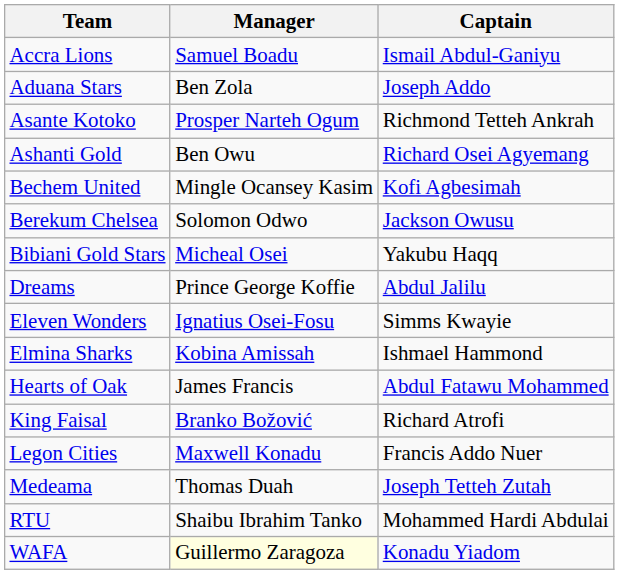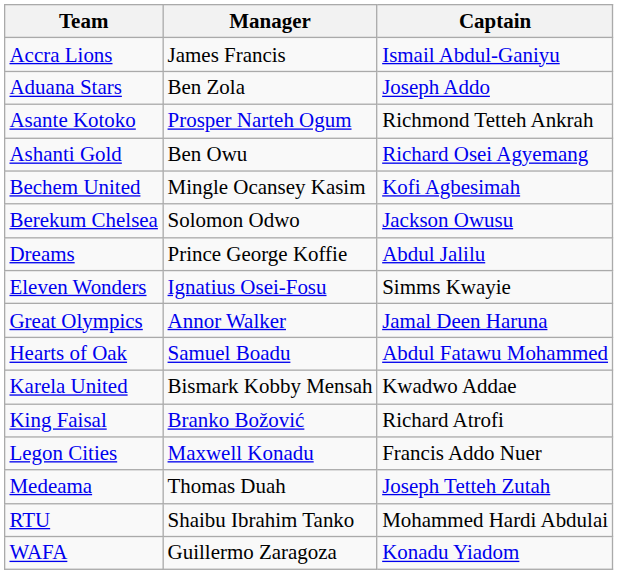Accra Lions | Manager: Samuel Boadu -> James Francis
- row: Bibiani Gold Stars | Micheal Osei | Yakubu Haqq
- row: Elmina Sharks | Kobina Amissah | Ishmael Hammond
+ row: Great Olympics | Annor Walker | Jamal Deen Haruna
Hearts of Oak | Manager: James Francis -> Samuel Boadu
+ row: Karela United | Bismark Kobby Mensah | Kwadwo Addae
WAFA | Manager: lightyellow background -> no background
